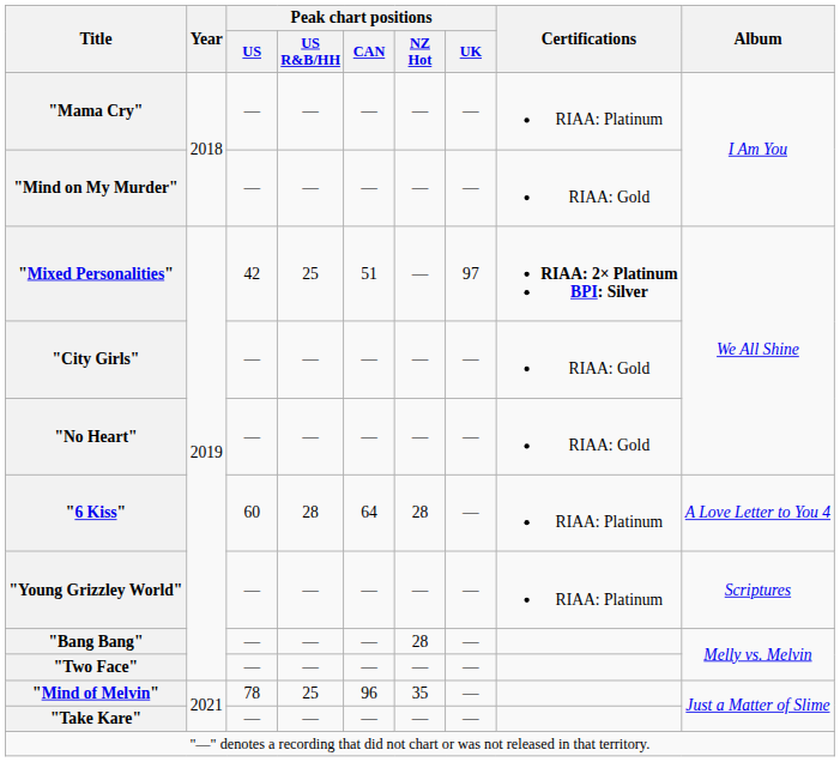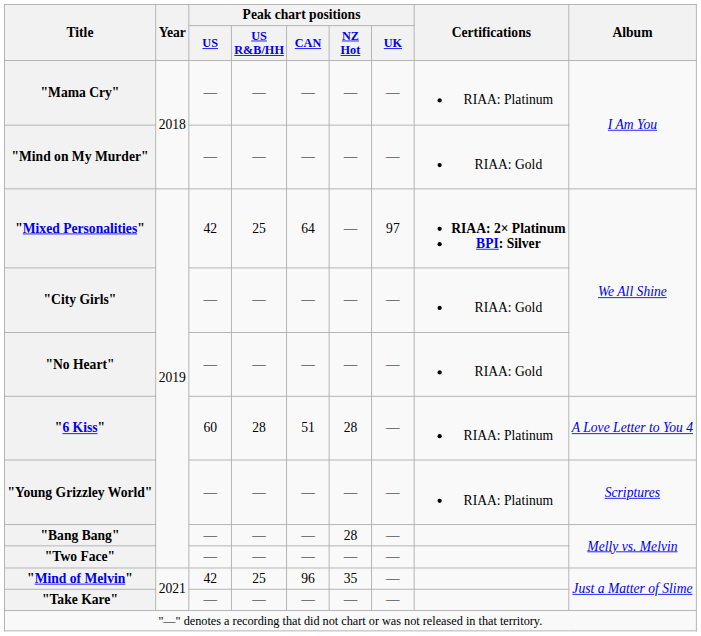"Mixed Personalities" | Peak chart positions / CAN: 51 -> 64
"6 Kiss" | Peak chart positions / CAN: 64 -> 51
"Mind of Melvin" | Peak chart positions / US: 78 -> 42
